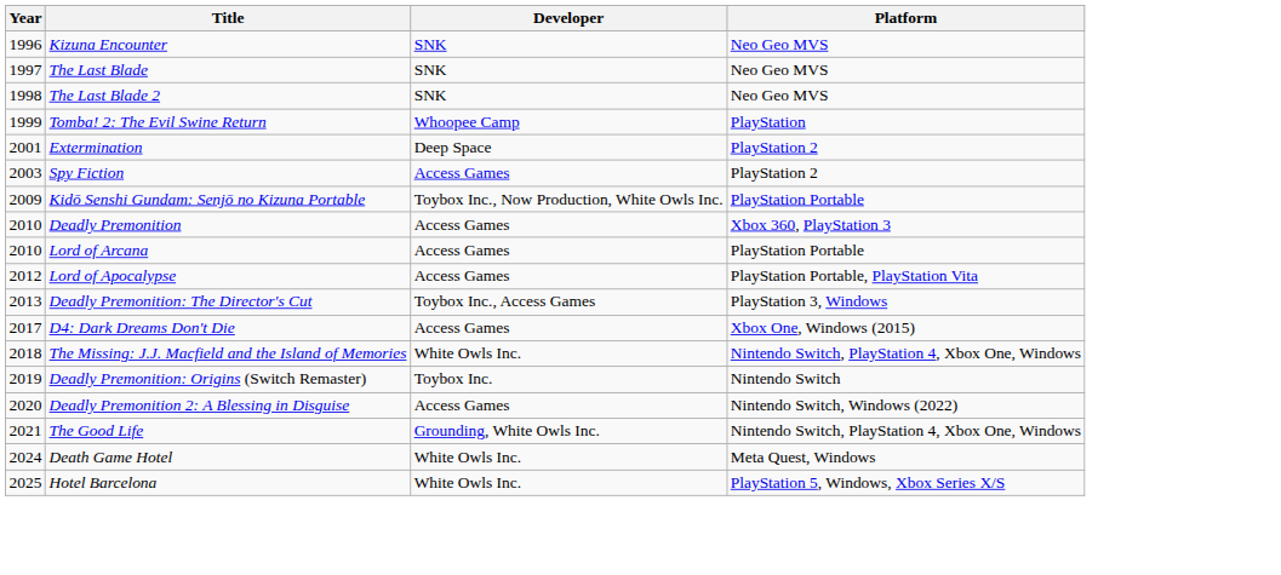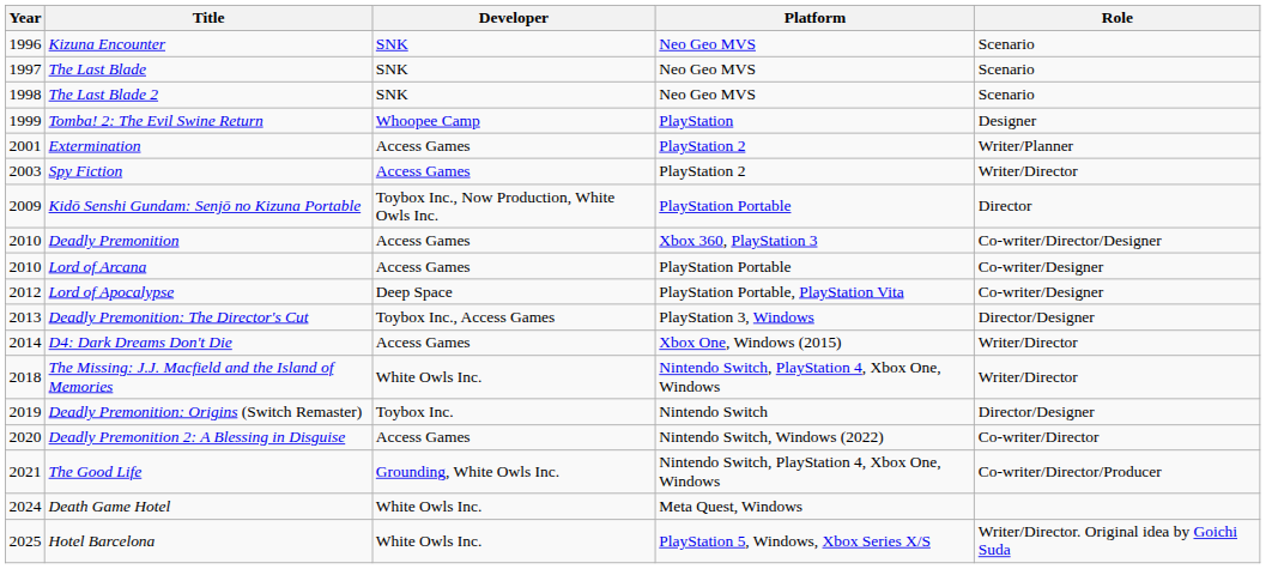+ column: Role | Scenario | Scenario | Scenario | Designer | Writer/Planner | Writer/Director | Director | Co-writer/Director/Designer | Co-writer/Designer | Co-writer/Designer | Director/Designer | Writer/Director | Writer/Director | Director/Designer | Co-writer/Director | Co-writer/Director/Producer | Writer/Director. Original idea by Goichi Suda
Extermination | Developer: Deep Space -> Access Games
Lord of Apocalypse | Developer: Access Games -> Deep Space
D4: Dark Dreams Don't Die | Year: 2017 -> 2014
